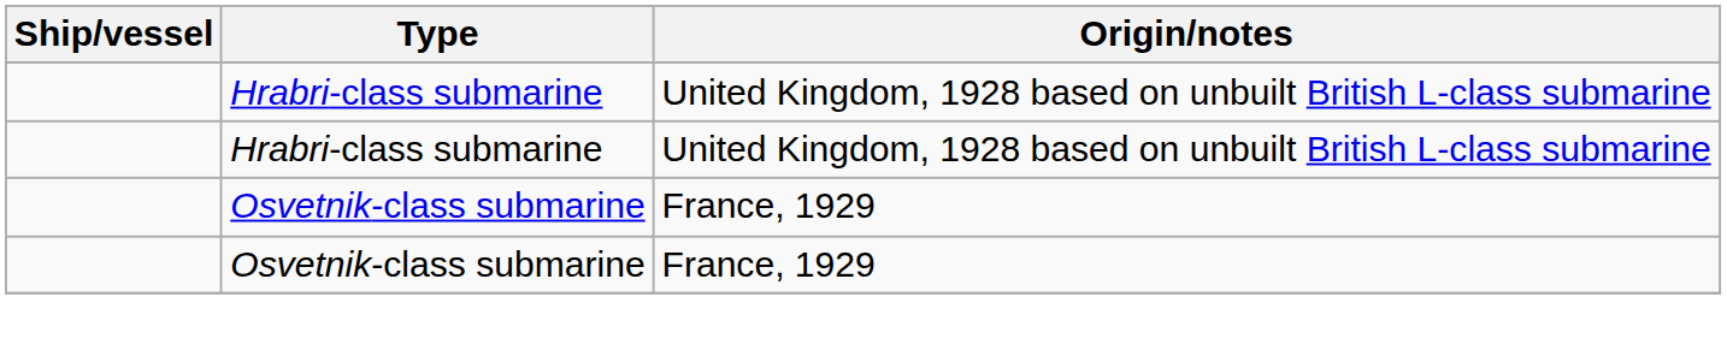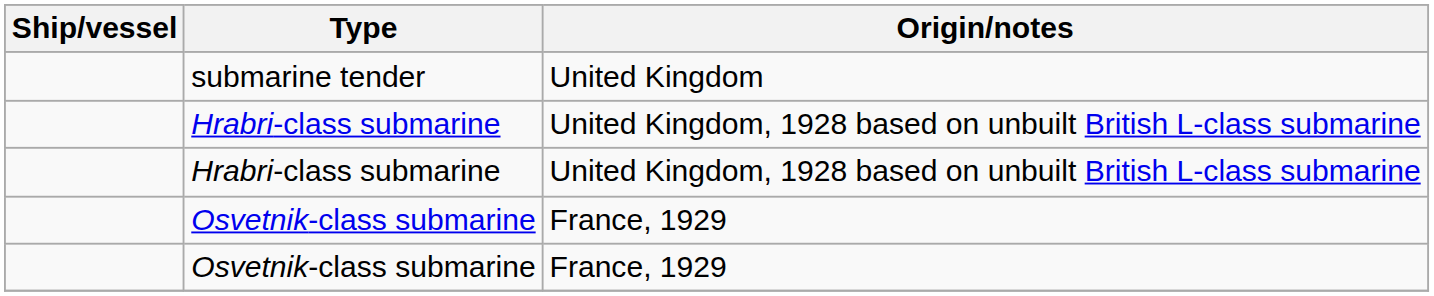+ row: submarine tender | United Kingdom
